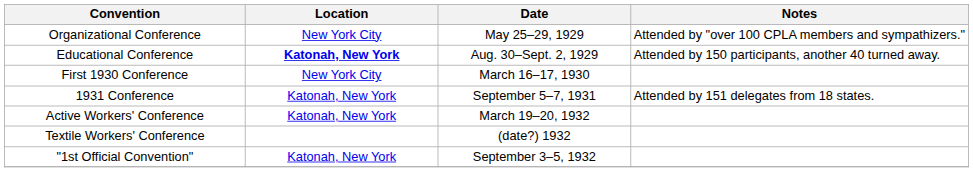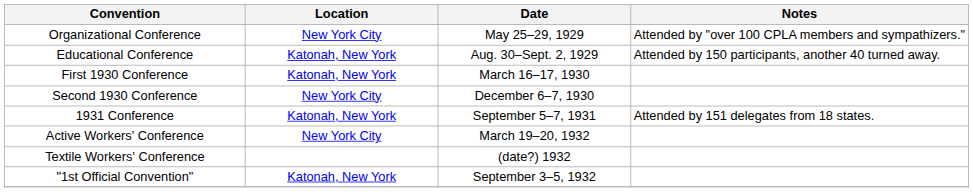Educational Conference | Location: bold -> normal
First 1930 Conference | Location: New York City -> Katonah, New York
+ row: Second 1930 Conference | New York City | December 6–7, 1930
Active Workers' Conference | Location: Katonah, New York -> New York City
